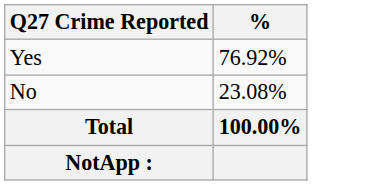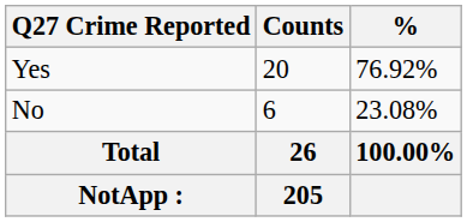+ column: Counts | 20 | 6 | 26 | 205
